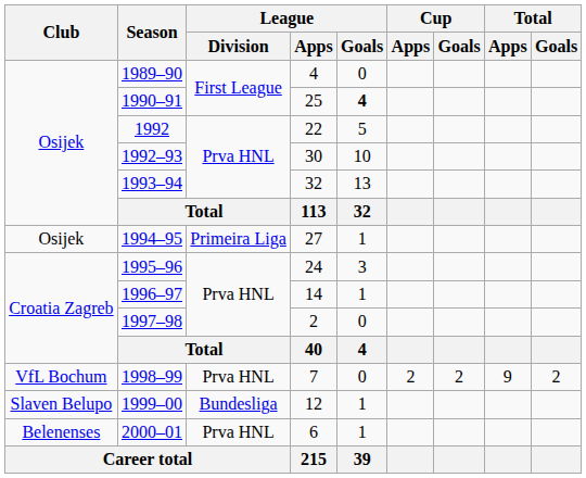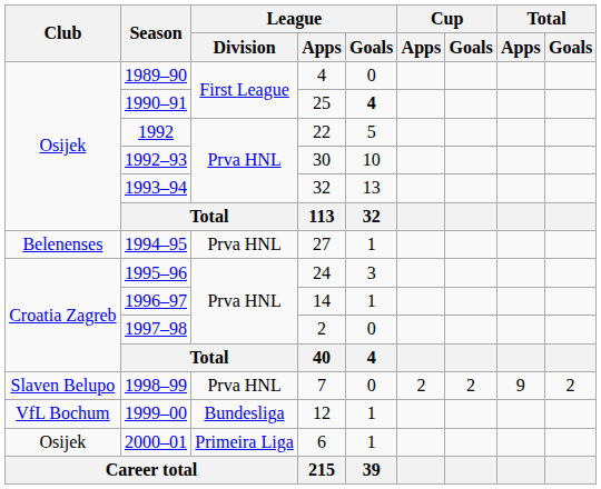1994–95 | Club: Osijek -> Belenenses
1994–95 | League / Division: Primeira Liga -> Prva HNL
1998–99 | Club: VfL Bochum -> Slaven Belupo
1999–00 | Club: Slaven Belupo -> VfL Bochum
2000–01 | Club: Belenenses -> Osijek
2000–01 | League / Division: Prva HNL -> Primeira Liga
